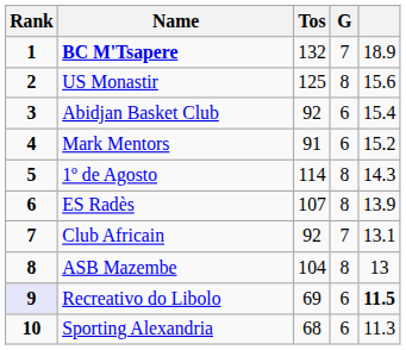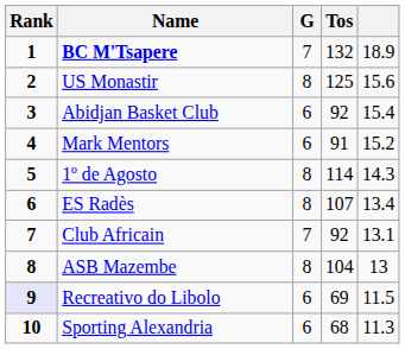columns swapped: G <-> Tos
ES Radès | column 5: 13.9 -> 13.4
Recreativo do Libolo | column 5: bold -> normal
